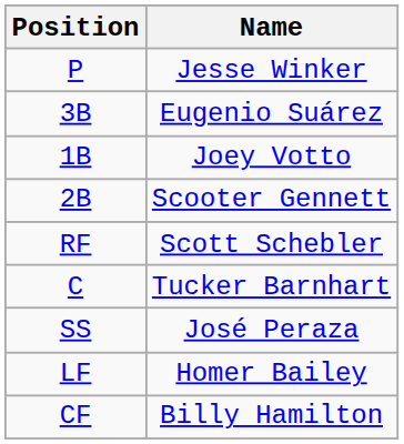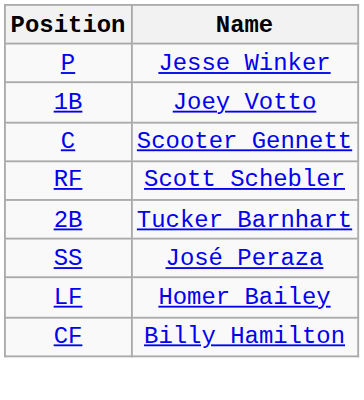- row: 3B | Eugenio Suárez
Scooter Gennett | Position: 2B -> C
Tucker Barnhart | Position: C -> 2B
